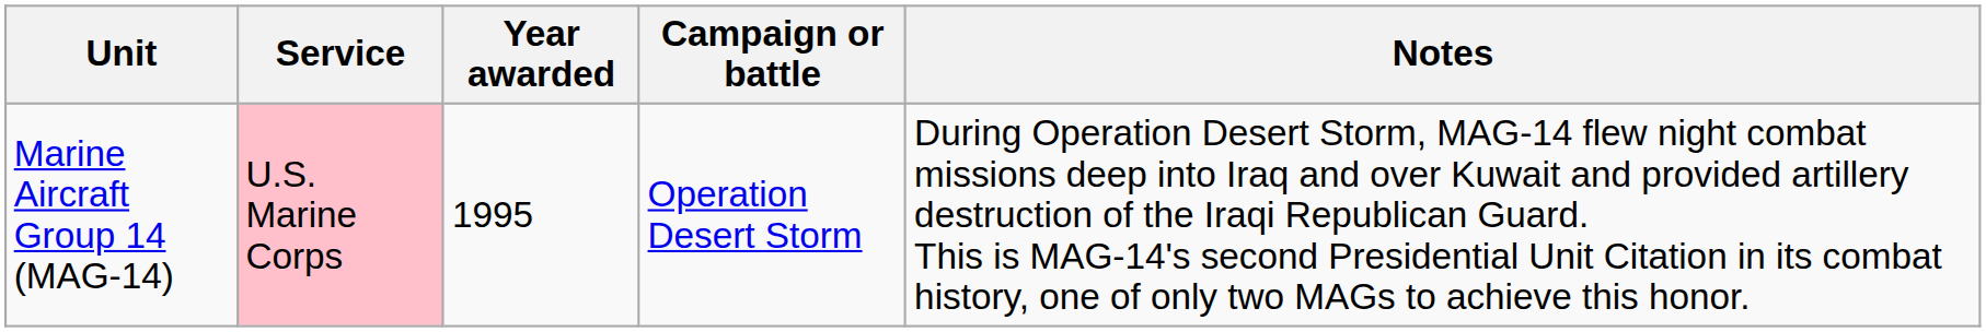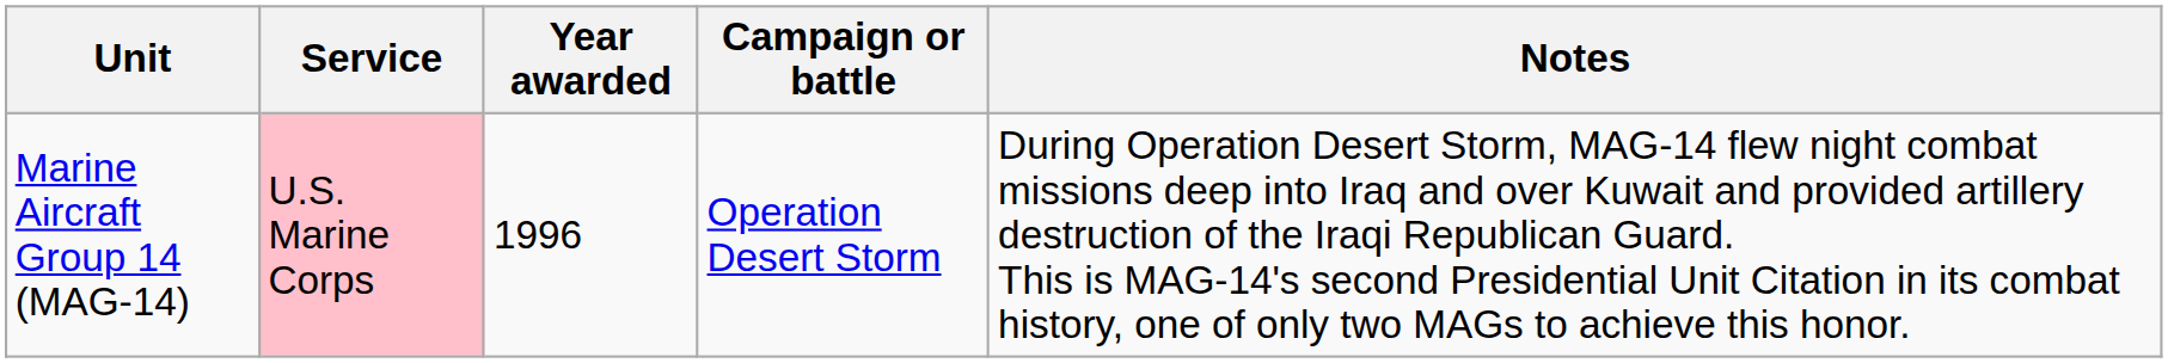Marine Aircraft Group 14 (MAG-14) | Year awarded: 1995 -> 1996
